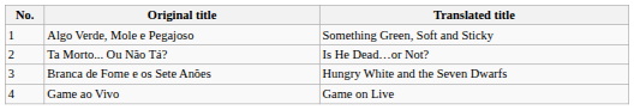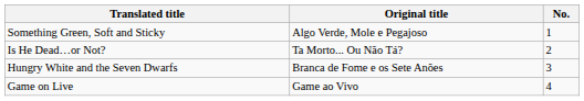columns swapped: No. <-> Translated title
